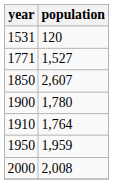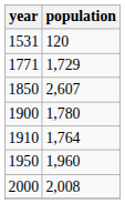1771 | population: 1,527 -> 1,729
1950 | population: 1,959 -> 1,960
